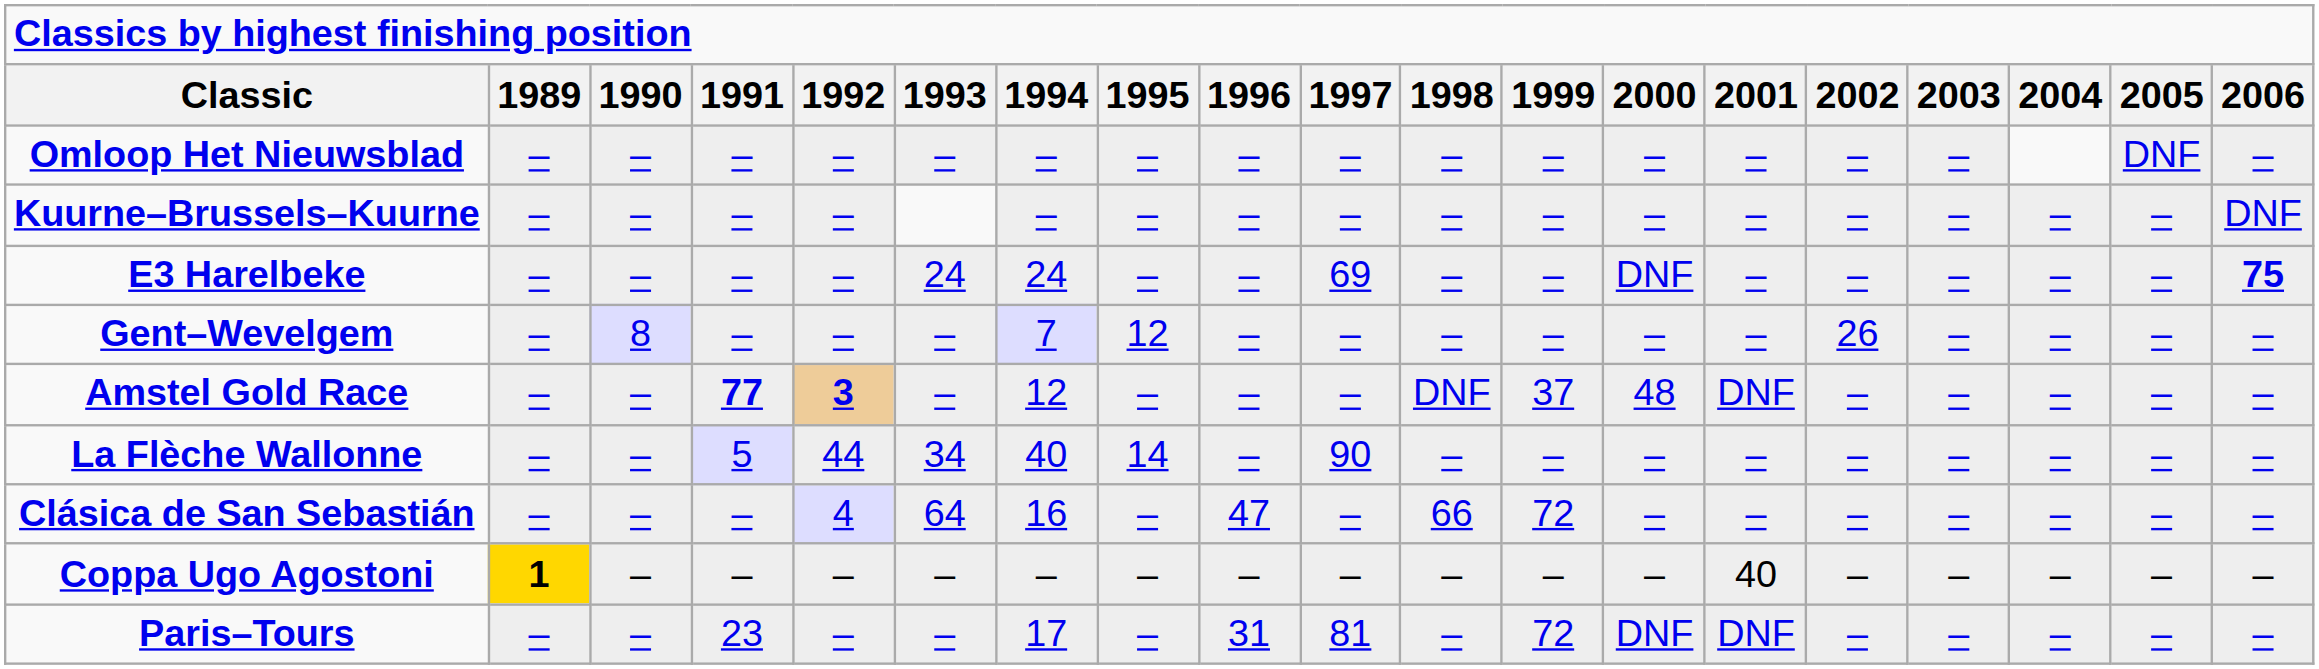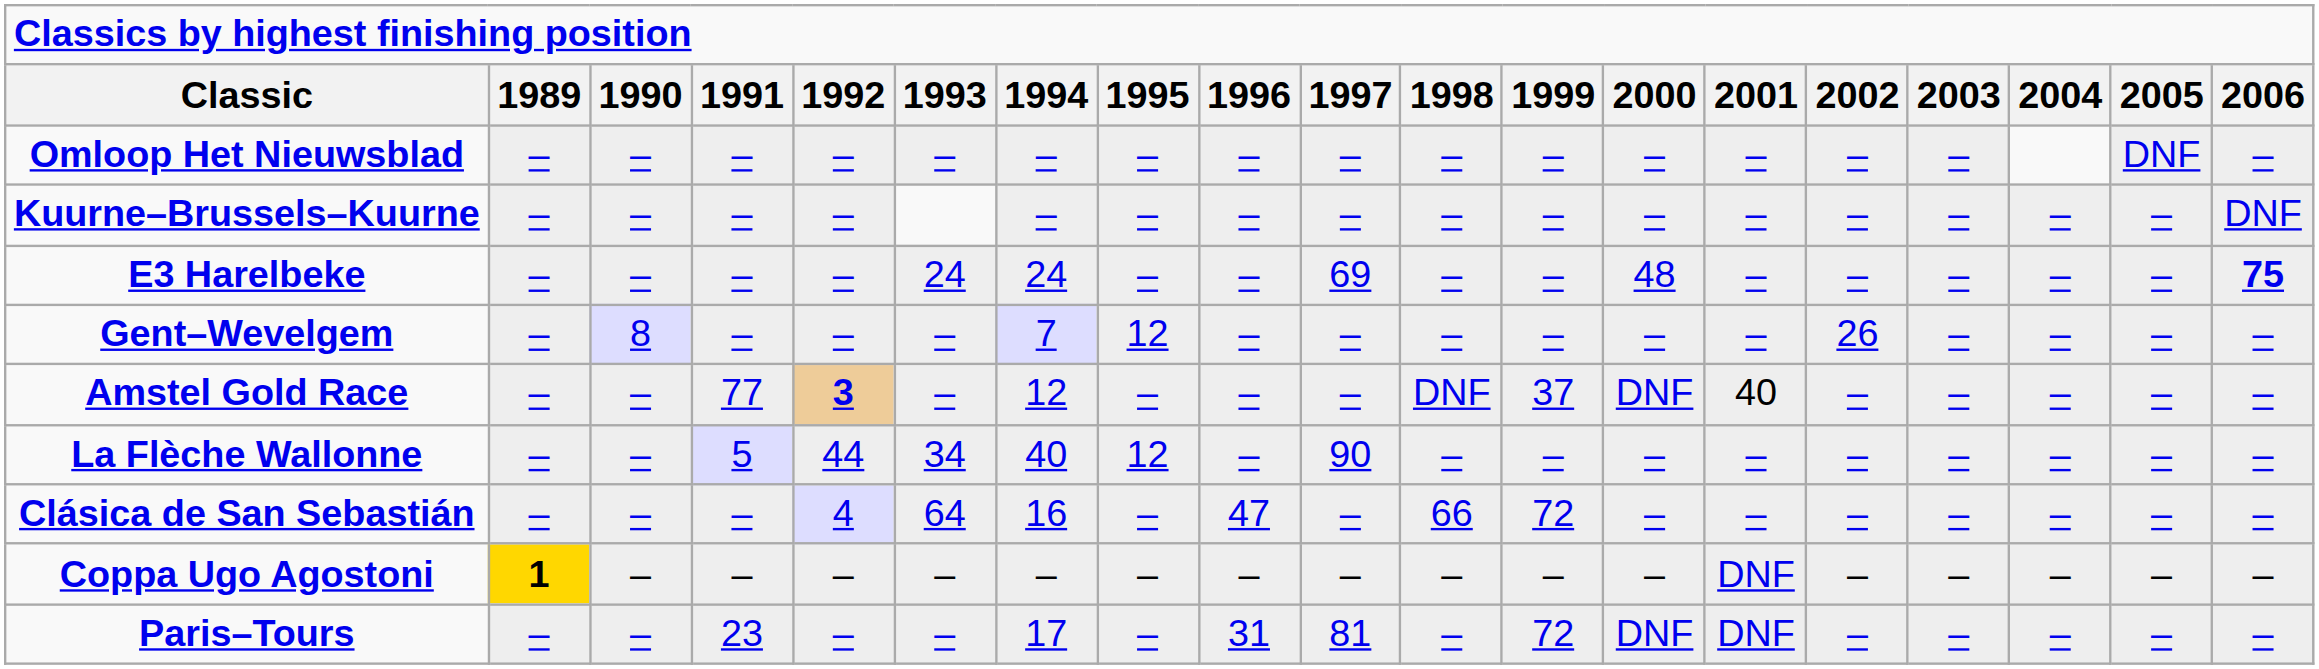E3 Harelbeke | 2000: DNF -> 48
Amstel Gold Race | 1991: bold -> normal
Amstel Gold Race | 2000: 48 -> DNF
Amstel Gold Race | 2001: DNF -> 40
La Flèche Wallonne | 1995: 14 -> 12
Coppa Ugo Agostoni | 2001: 40 -> DNF
